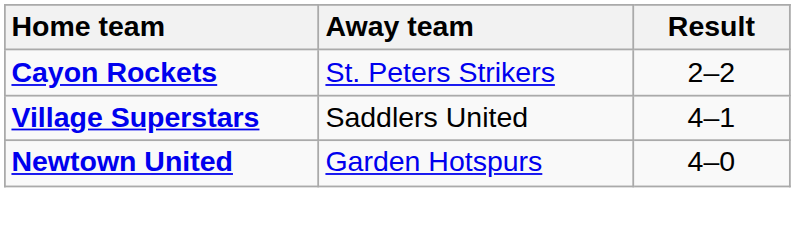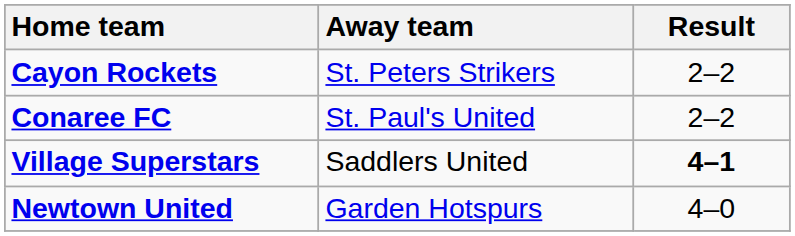+ row: Conaree FC | St. Paul's United | 2–2
Village Superstars | Result: normal -> bold
